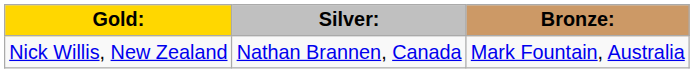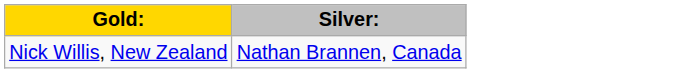- column: Bronze: | Mark Fountain, Australia
